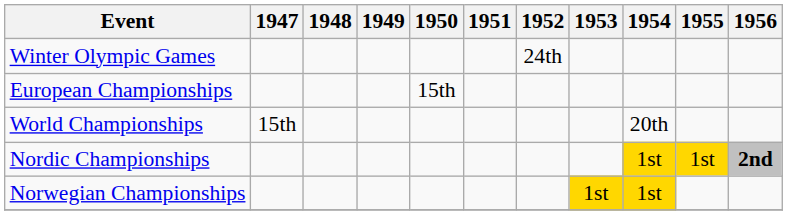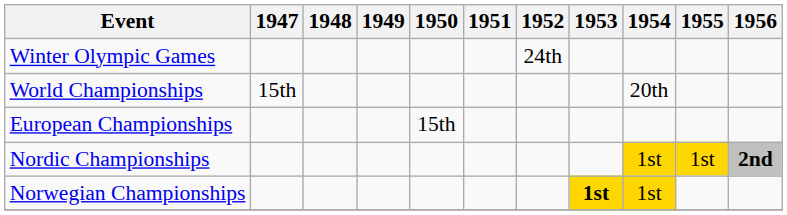rows swapped: World Championships <-> European Championships
Norwegian Championships | 1953: normal -> bold
